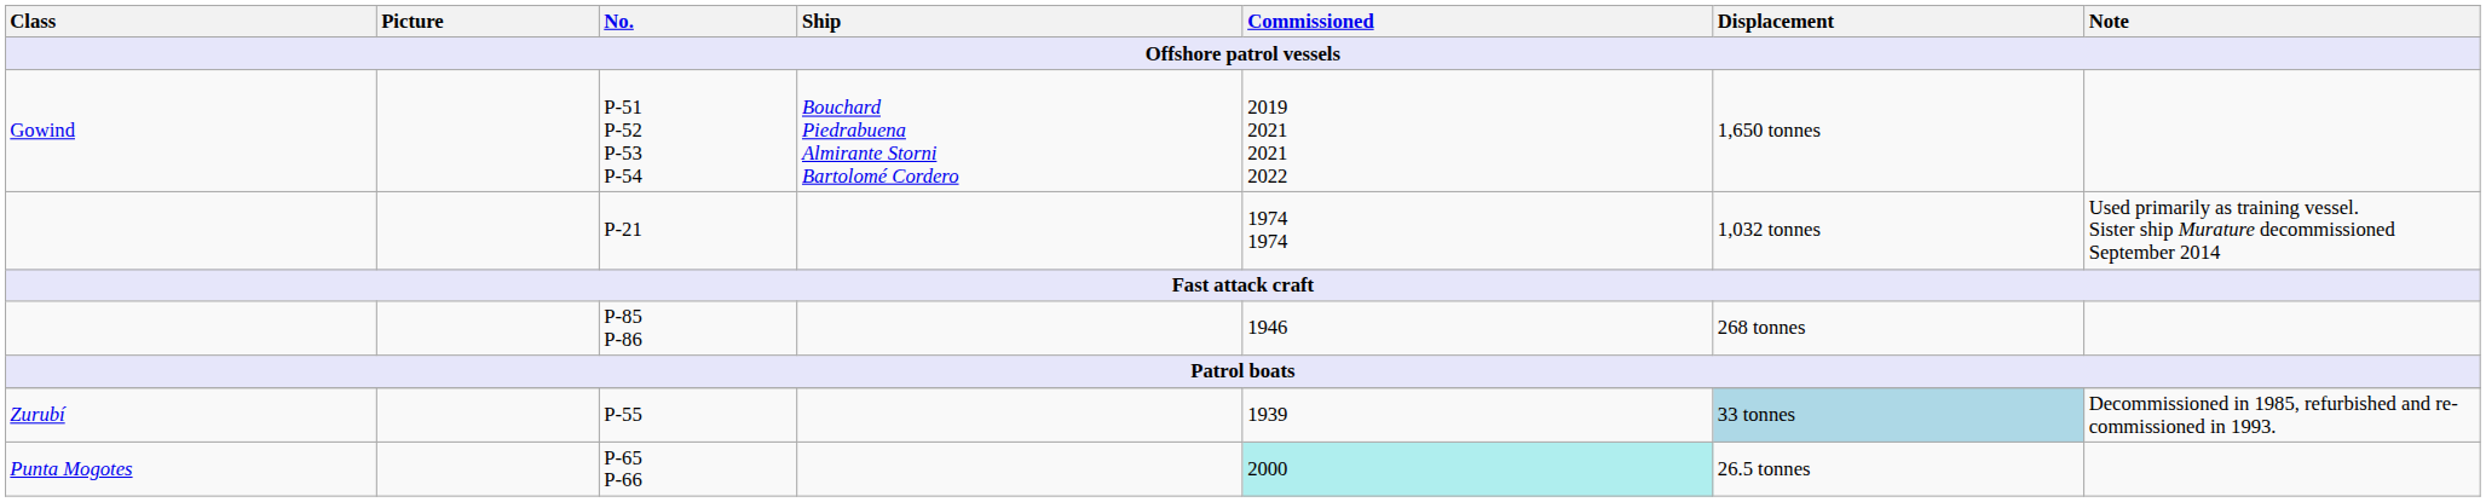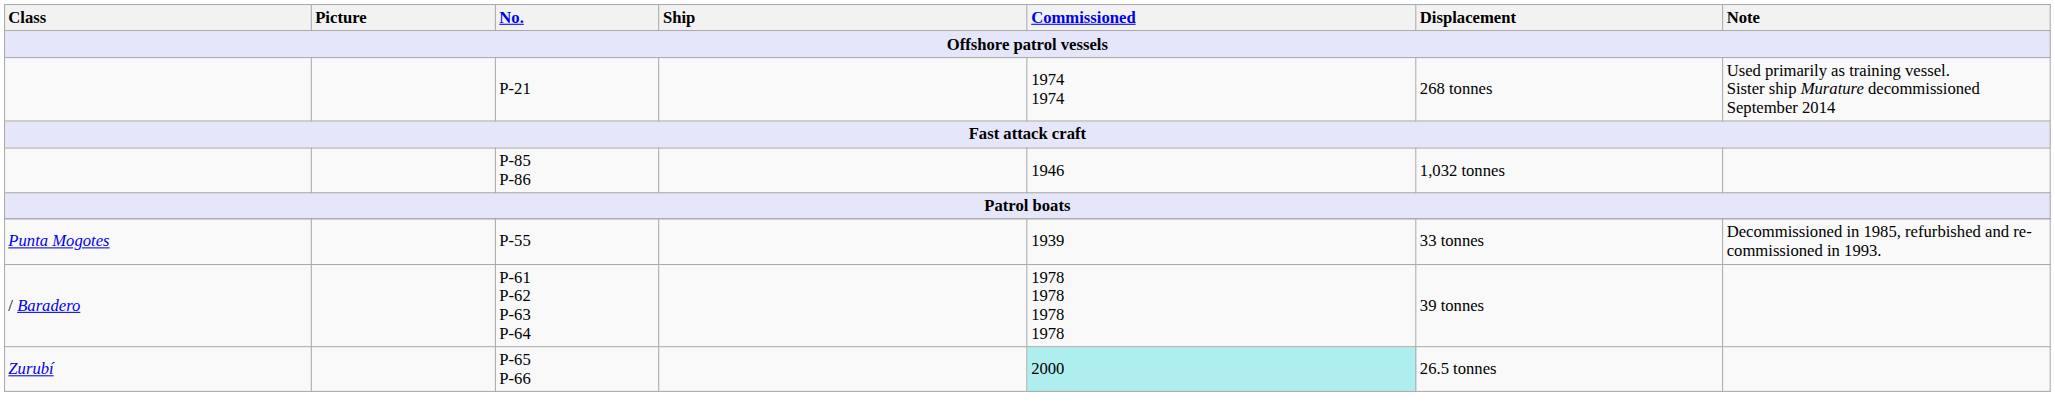- row: Gowind | P-51 P-52 P-53 P-54 | Bouchard Piedrabuena Almirante Storni Bartolomé Cordero | 2019 2021 2021 2022 | 1,650 tonnes
P-21 | Displacement: 1,032 tonnes -> 268 tonnes
P-85 P-86 | Displacement: 268 tonnes -> 1,032 tonnes
P-55 | Class: Zurubí -> Punta Mogotes
P-55 | Displacement: lightblue background -> no background
+ row: / Baradero | P-61 P-62 P-63 P-64 | 1978 1978 1978 1978 | 39 tonnes
P-65 P-66 | Class: Punta Mogotes -> Zurubí
